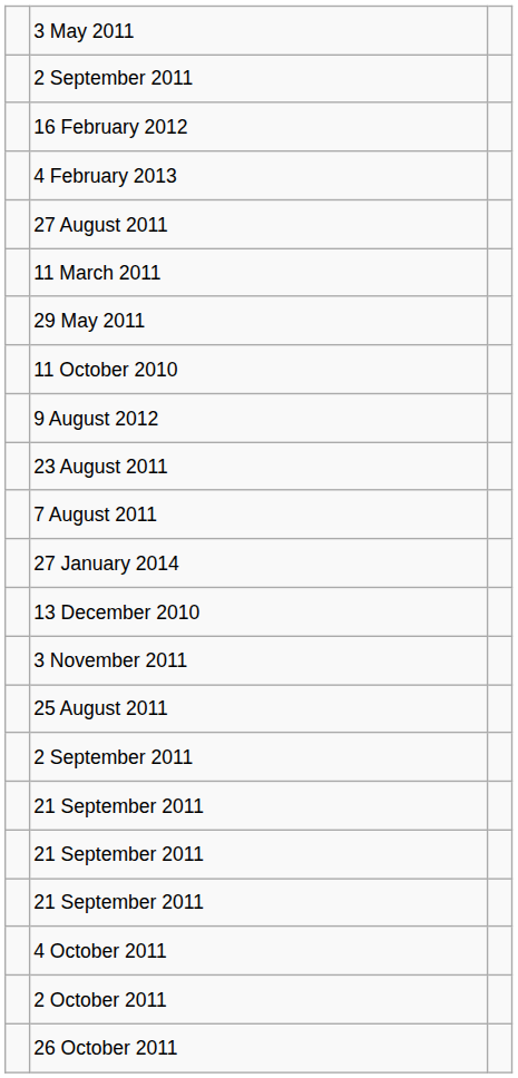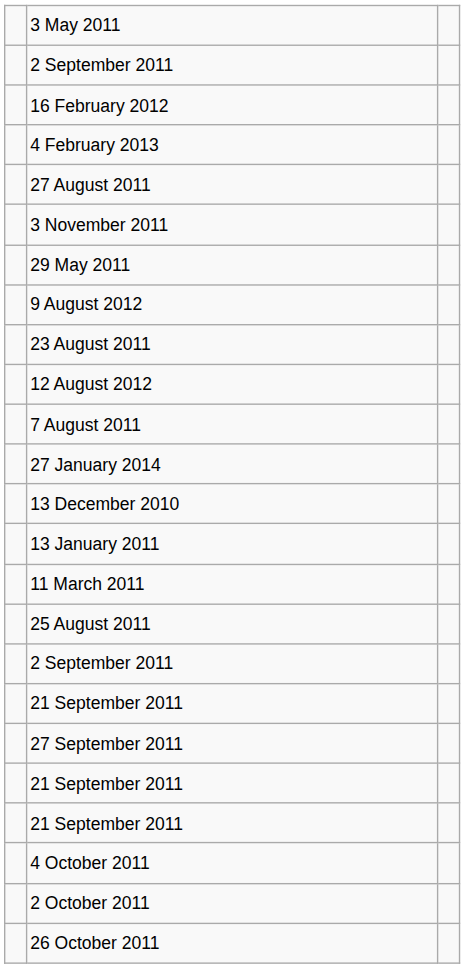rows swapped: 3 November 2011 <-> 11 March 2011
- row: 11 October 2010
+ row: 12 August 2012
+ row: 13 January 2011
+ row: 27 September 2011
